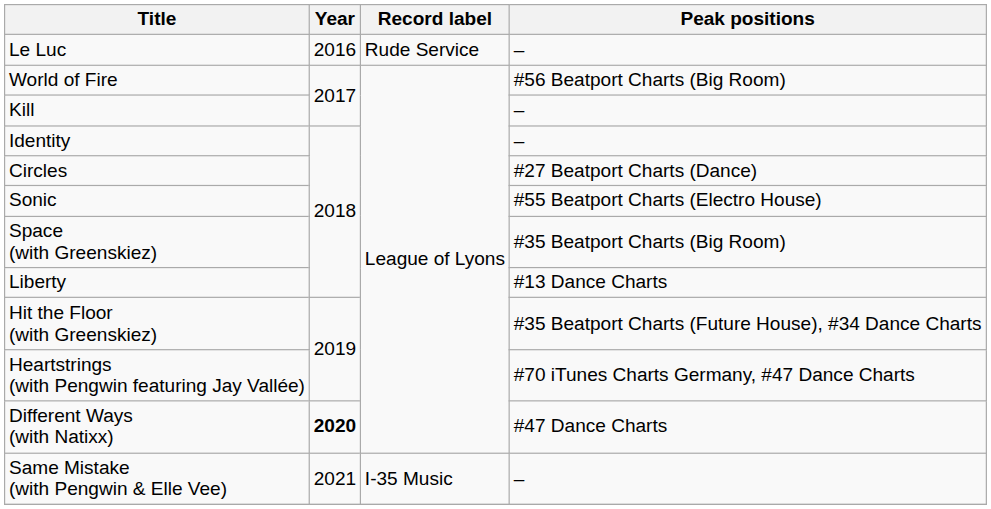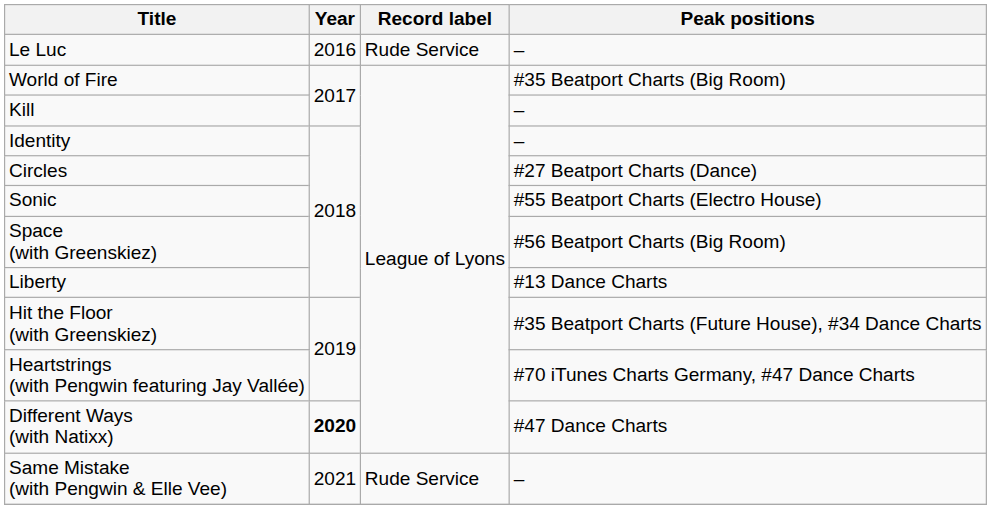World of Fire | Peak positions: #56 Beatport Charts (Big Room) -> #35 Beatport Charts (Big Room)
Space (with Greenskiez) | Peak positions: #35 Beatport Charts (Big Room) -> #56 Beatport Charts (Big Room)
Same Mistake (with Pengwin & Elle Vee) | Record label: I-35 Music -> Rude Service
